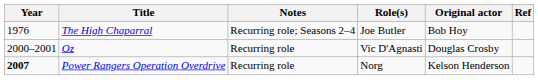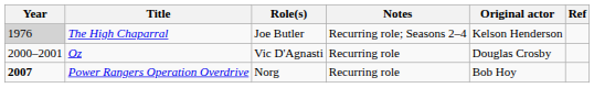columns swapped: Role(s) <-> Notes
The High Chaparral | Year: no background -> lightgrey background
The High Chaparral | Original actor: Bob Hoy -> Kelson Henderson
Power Rangers Operation Overdrive | Original actor: Kelson Henderson -> Bob Hoy
